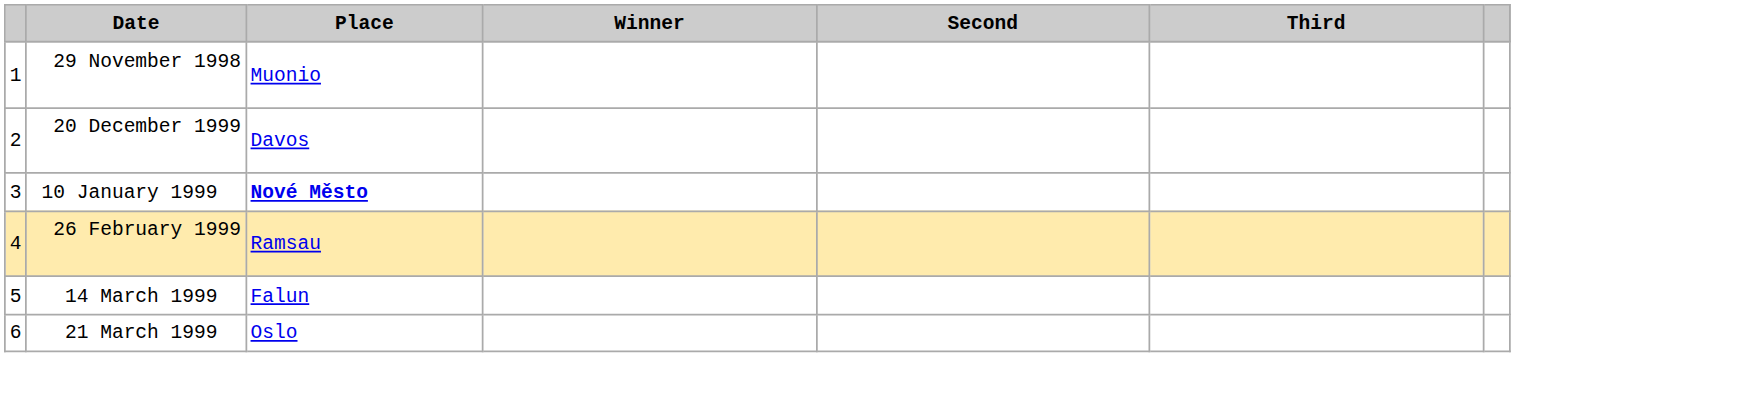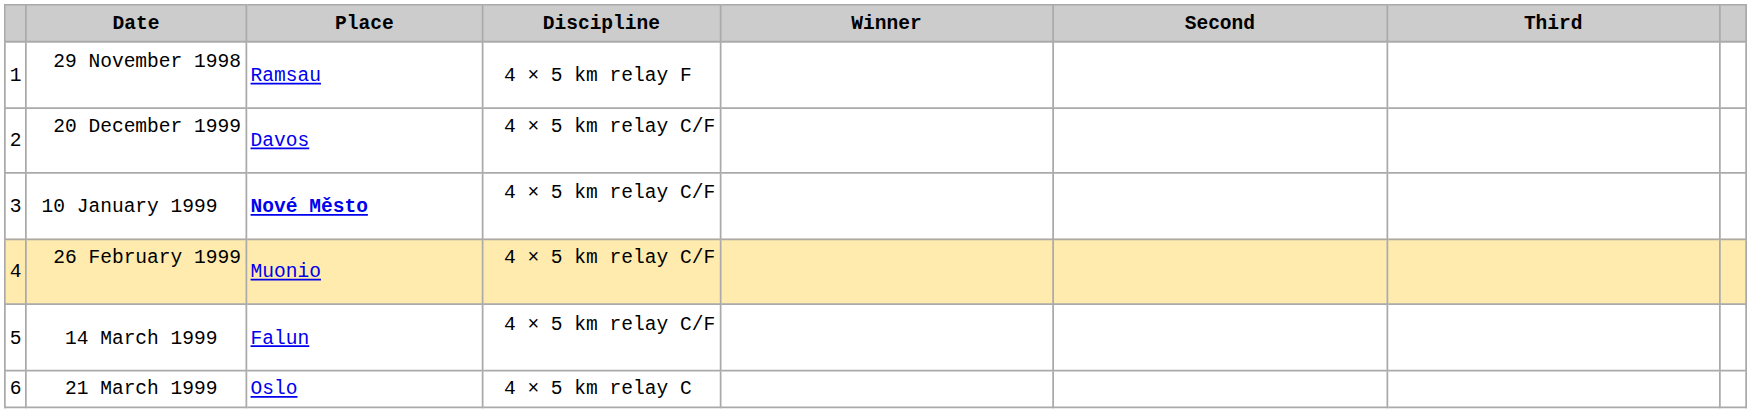+ column: Discipline | 4 × 5 km relay F | 4 × 5 km relay C/F | 4 × 5 km relay C/F | 4 × 5 km relay C/F | 4 × 5 km relay C/F | 4 × 5 km relay C
29 November 1998 | Place: Muonio -> Ramsau
26 February 1999 | Place: Ramsau -> Muonio
